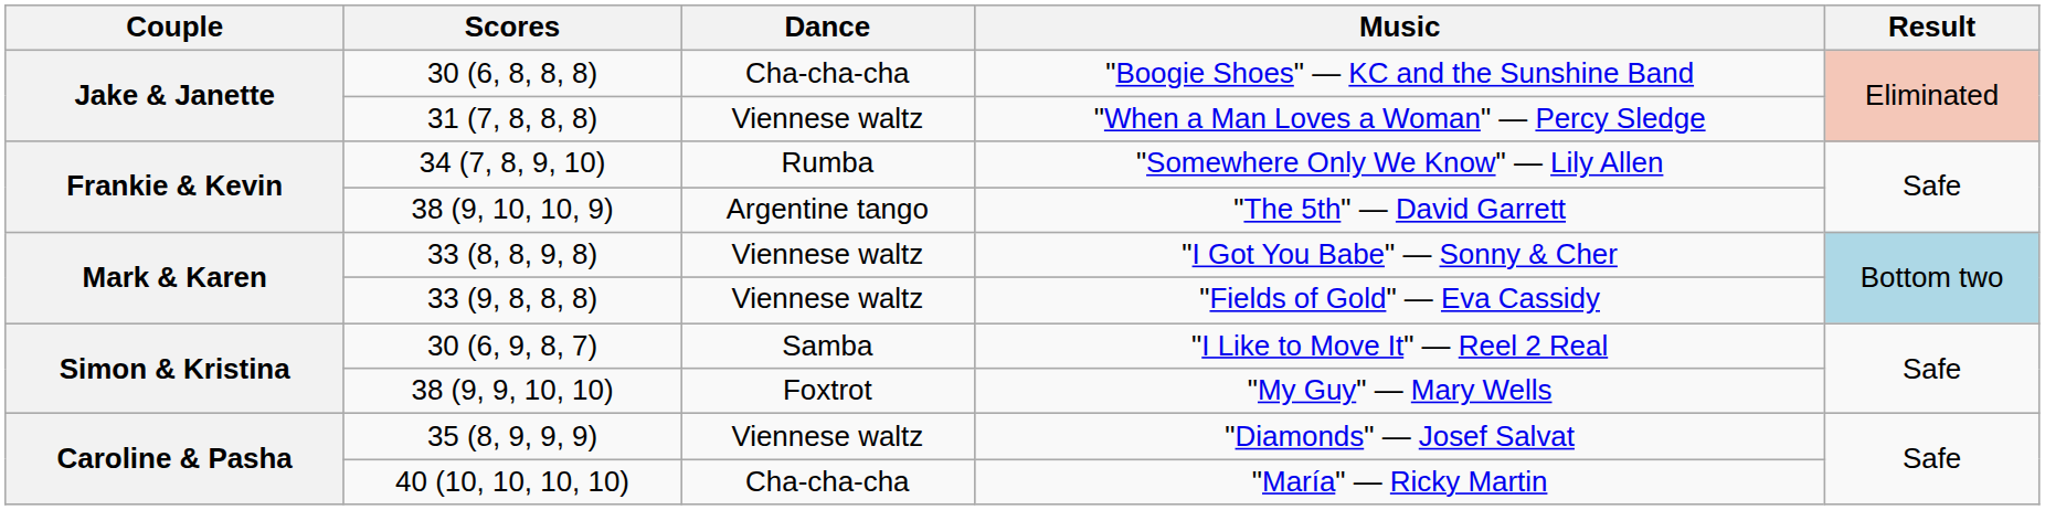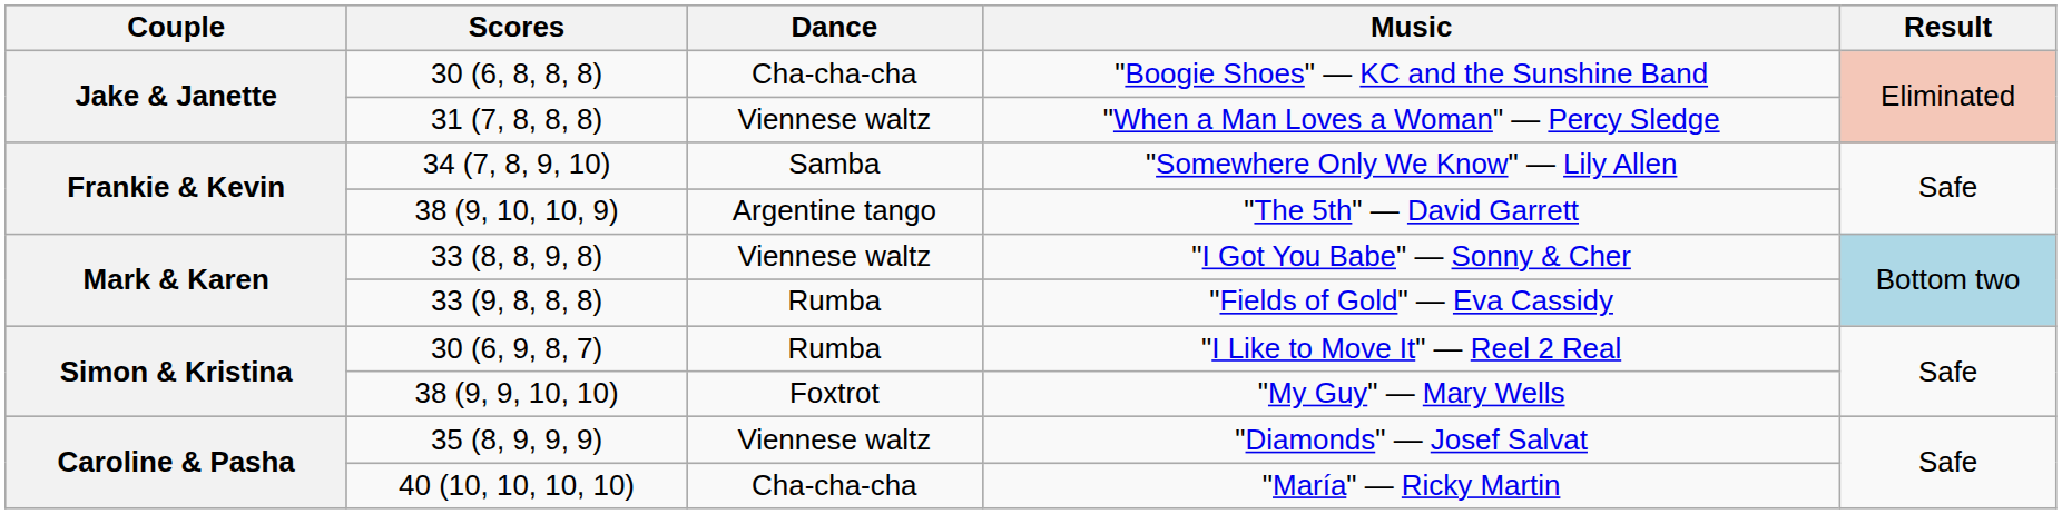"Somewhere Only We Know" — Lily Allen | Dance: Rumba -> Samba
"Fields of Gold" — Eva Cassidy | Dance: Viennese waltz -> Rumba
"I Like to Move It" — Reel 2 Real | Dance: Samba -> Rumba
